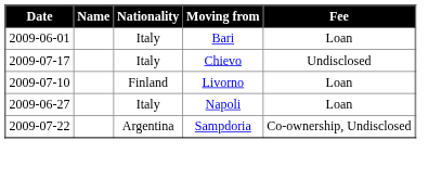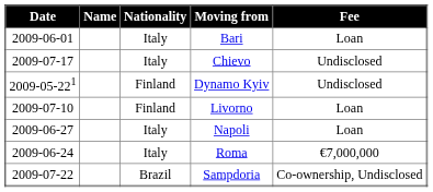+ row: 2009-05-221 | Finland | Dynamo Kyiv | Undisclosed
+ row: 2009-06-24 | Italy | Roma | €7,000,000
Sampdoria | Nationality: Argentina -> Brazil
